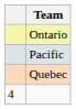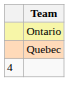- row: Pacific
